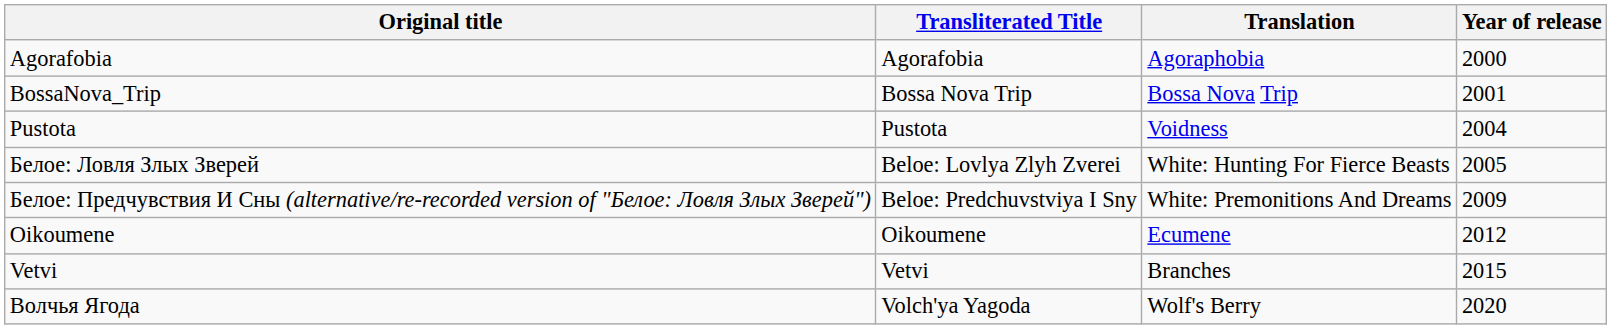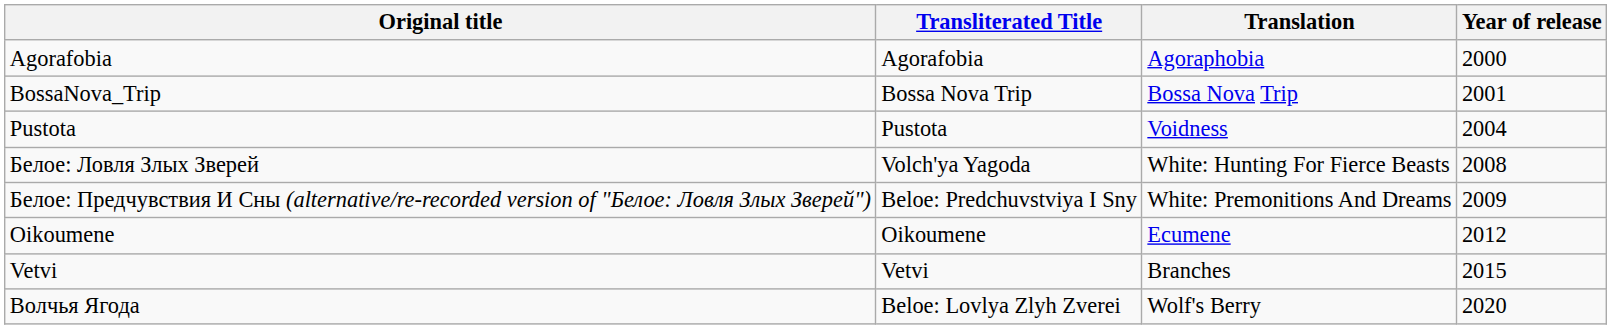Белое: Ловля Злых Зверей | Transliterated Title: Beloe: Lovlya Zlyh Zverei -> Volch'ya Yagoda
Белое: Ловля Злых Зверей | Year of release: 2005 -> 2008
Волчья Ягода | Transliterated Title: Volch'ya Yagoda -> Beloe: Lovlya Zlyh Zverei
